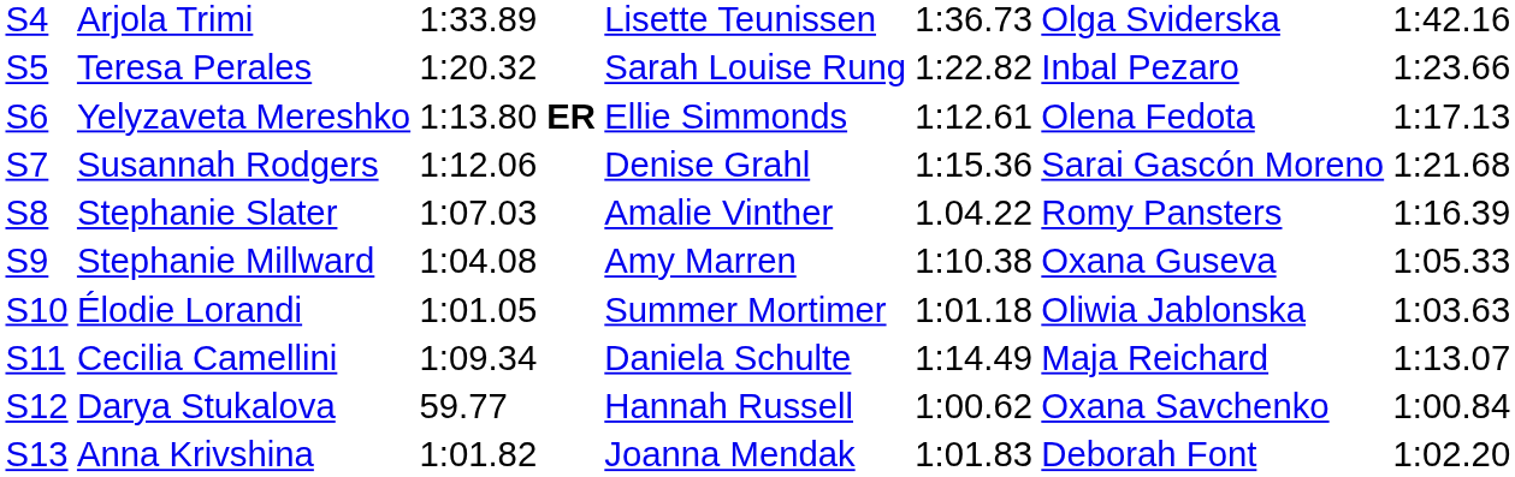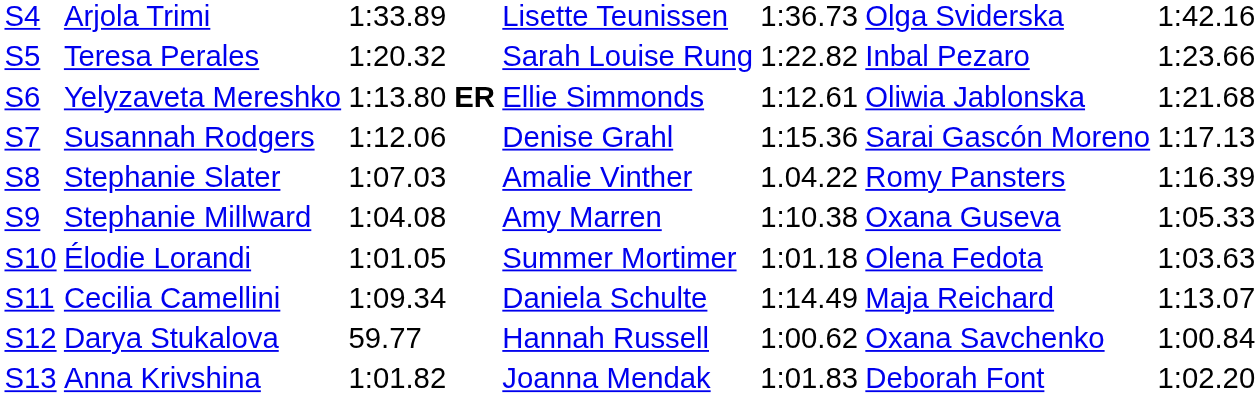Yelyzaveta Mereshko | column 6: Olena Fedota -> Oliwia Jablonska
Yelyzaveta Mereshko | column 7: 1:17.13 -> 1:21.68
Susannah Rodgers | column 7: 1:21.68 -> 1:17.13
Élodie Lorandi | column 6: Oliwia Jablonska -> Olena Fedota
